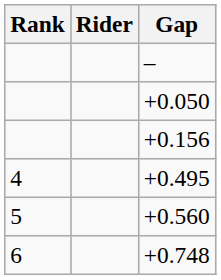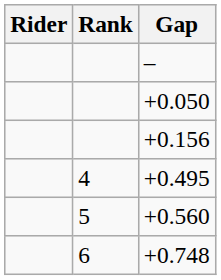columns swapped: Rank <-> Rider
